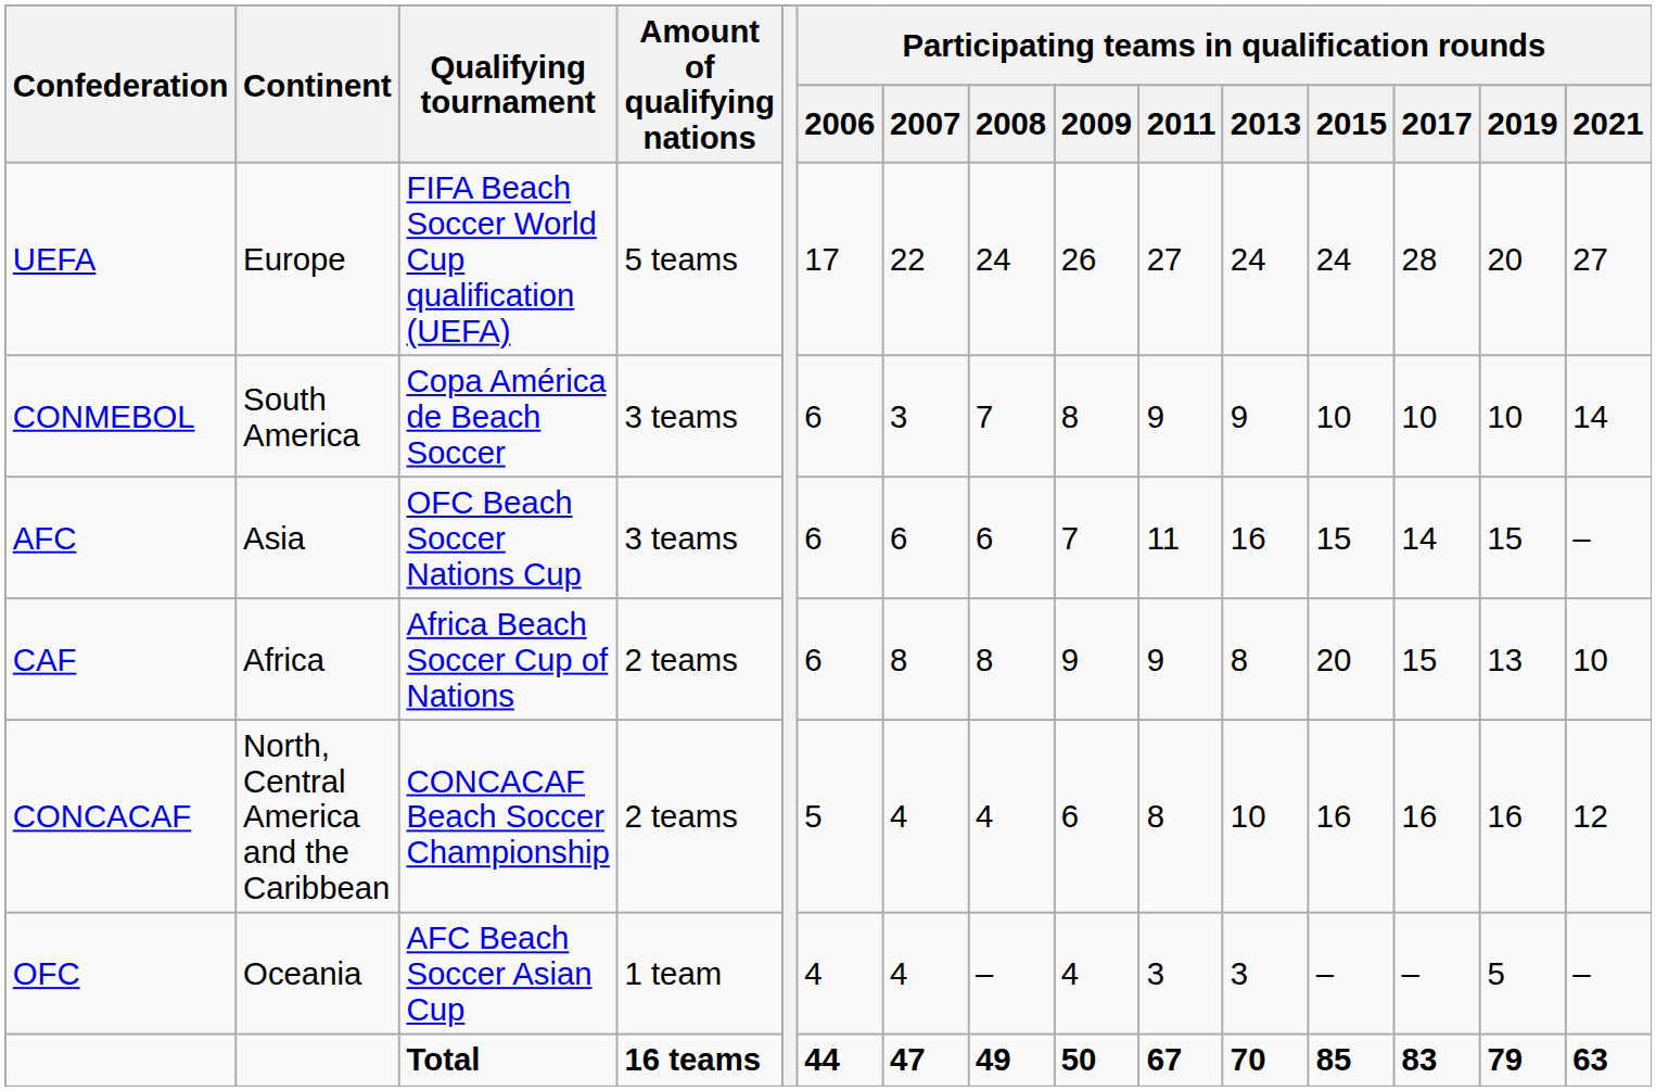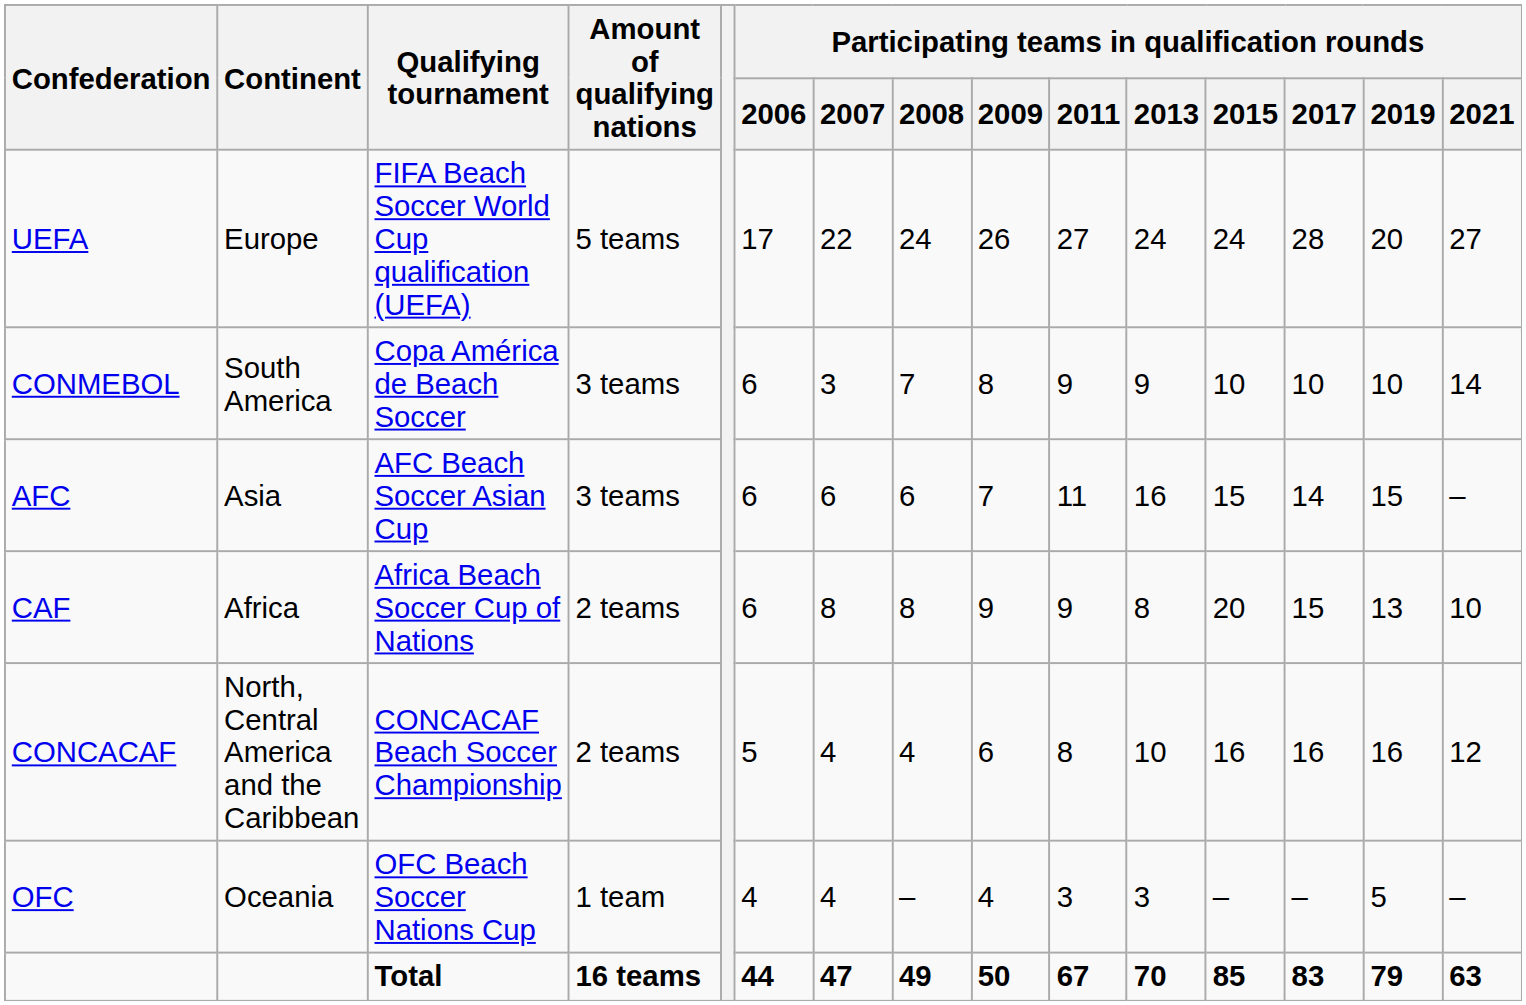AFC | Qualifying tournament: OFC Beach Soccer Nations Cup -> AFC Beach Soccer Asian Cup
OFC | Qualifying tournament: AFC Beach Soccer Asian Cup -> OFC Beach Soccer Nations Cup
